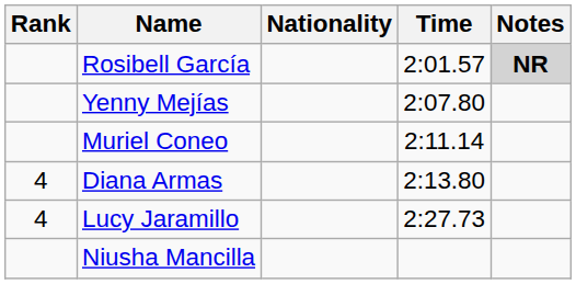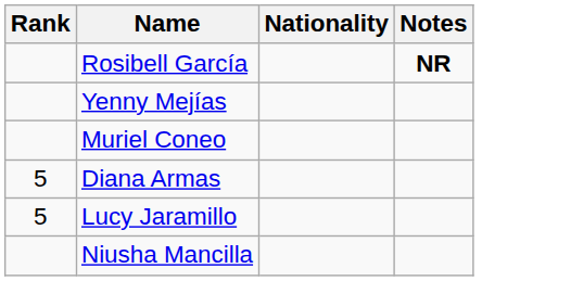- column: Time | 2:01.57 | 2:07.80 | 2:11.14 | 2:13.80 | 2:27.73
Rosibell García | Notes: lightgrey background -> no background
Diana Armas | Rank: 4 -> 5
Lucy Jaramillo | Rank: 4 -> 5
